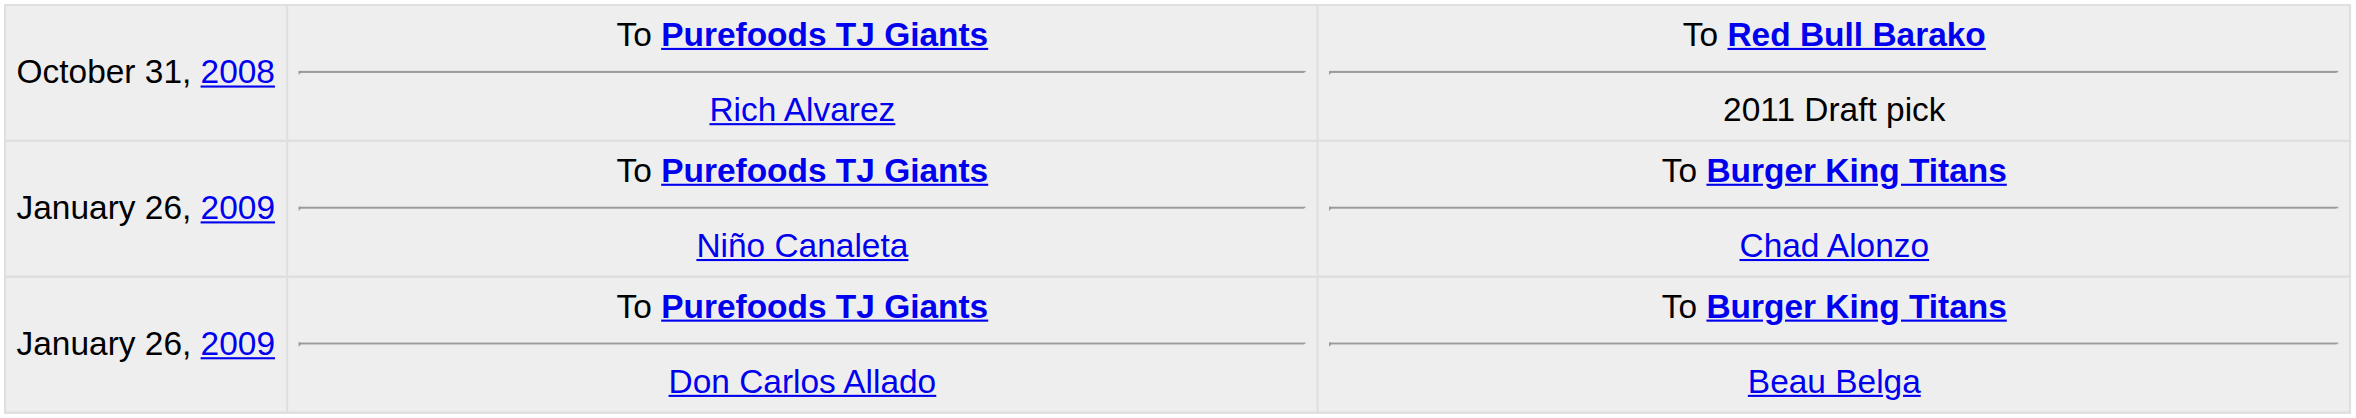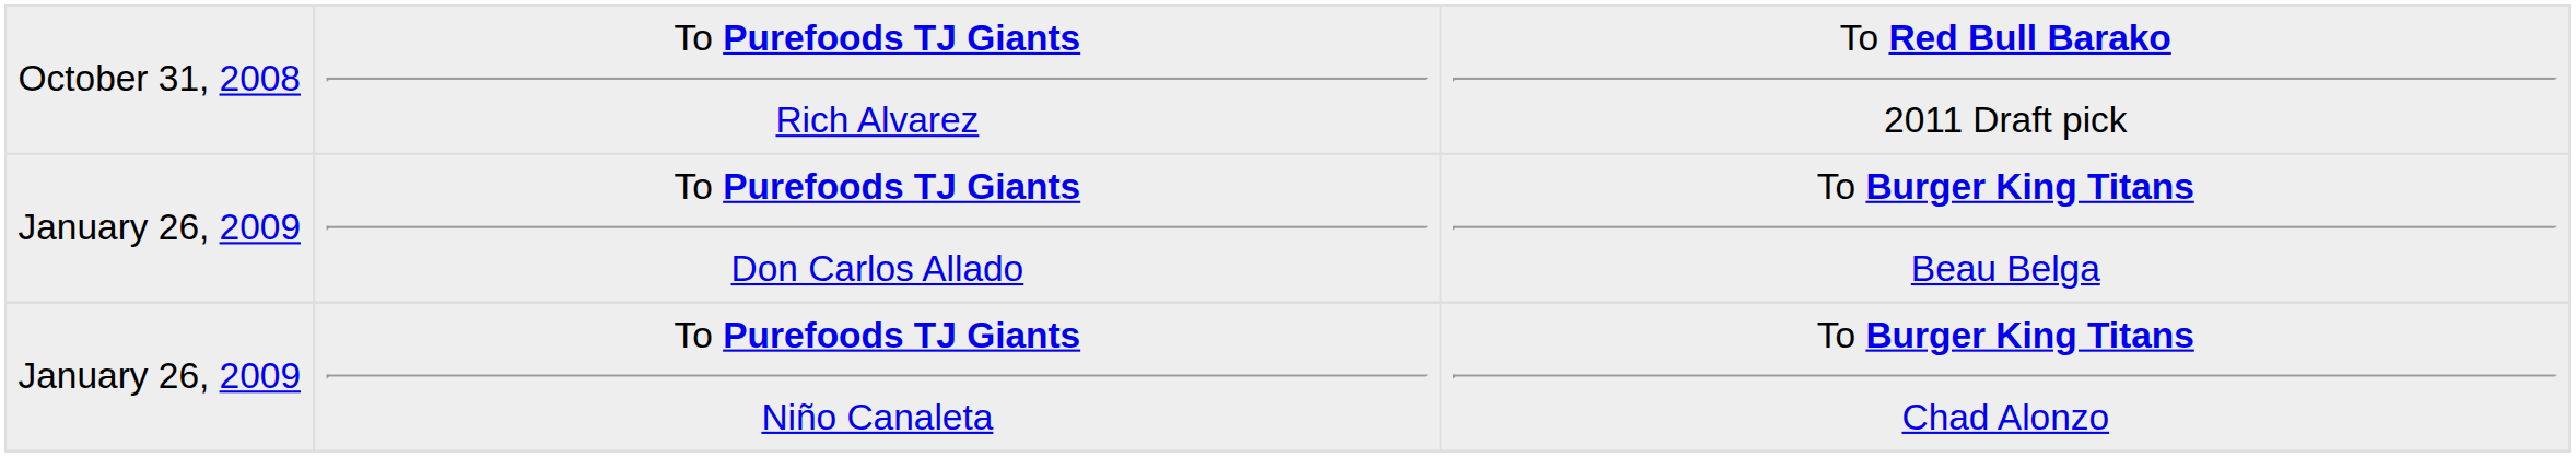rows swapped: To Purefoods TJ Giants Don Carlos Allado <-> To Purefoods TJ Giants Niño Canaleta
